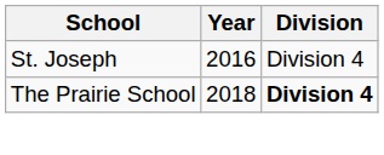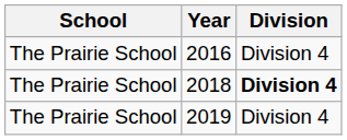2016 | School: St. Joseph -> The Prairie School
+ row: The Prairie School | 2019 | Division 4
